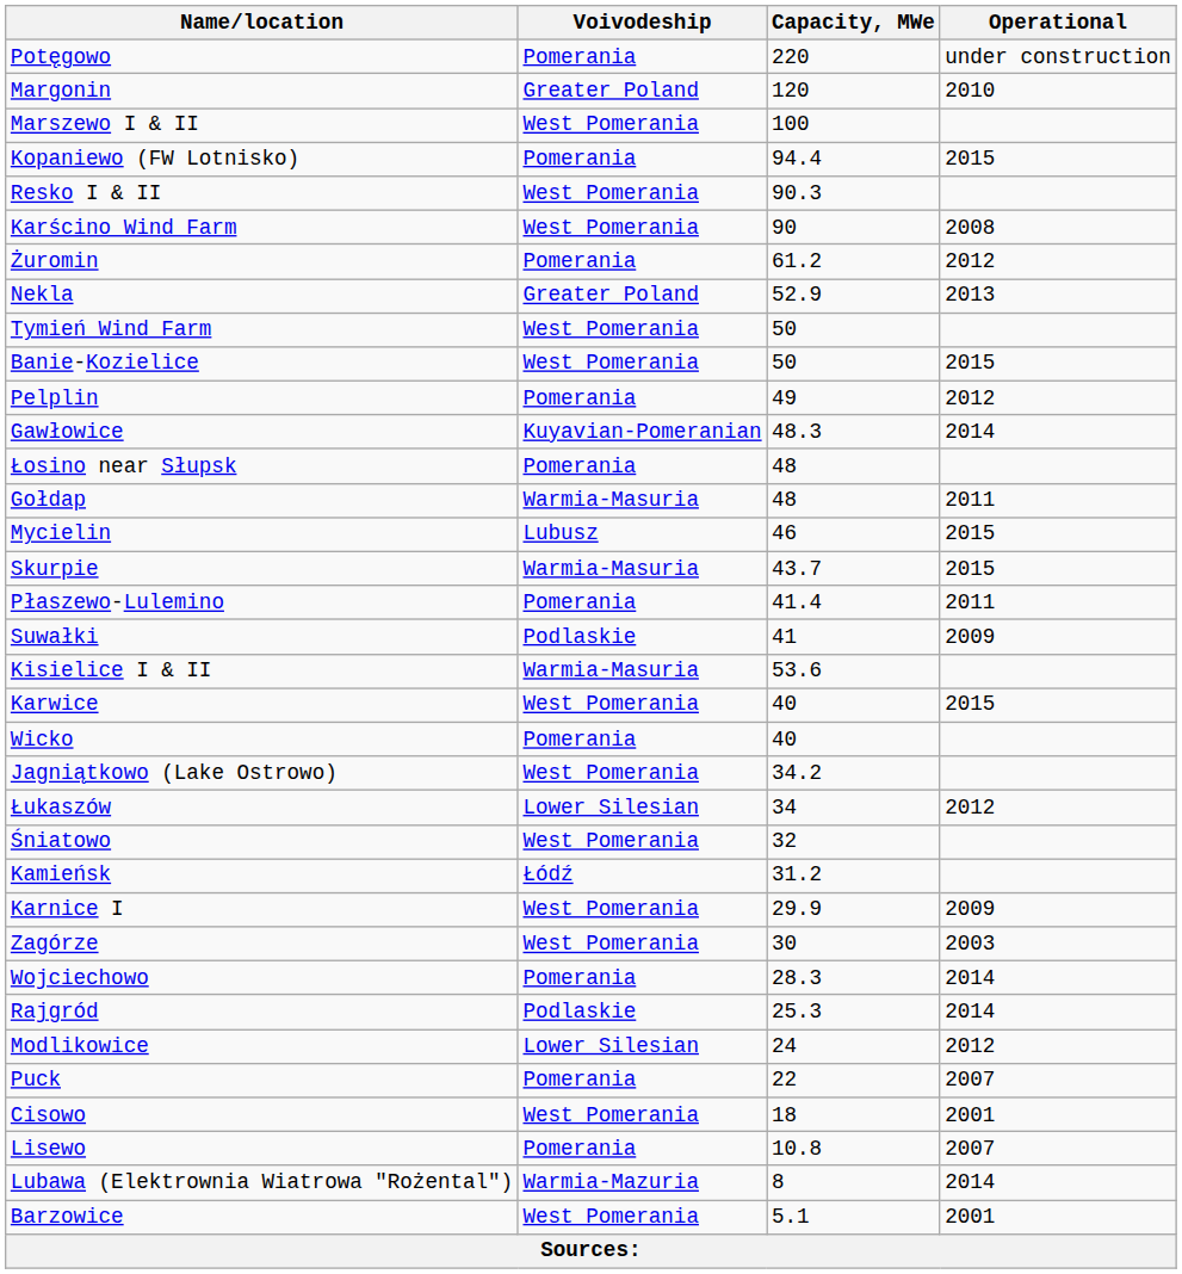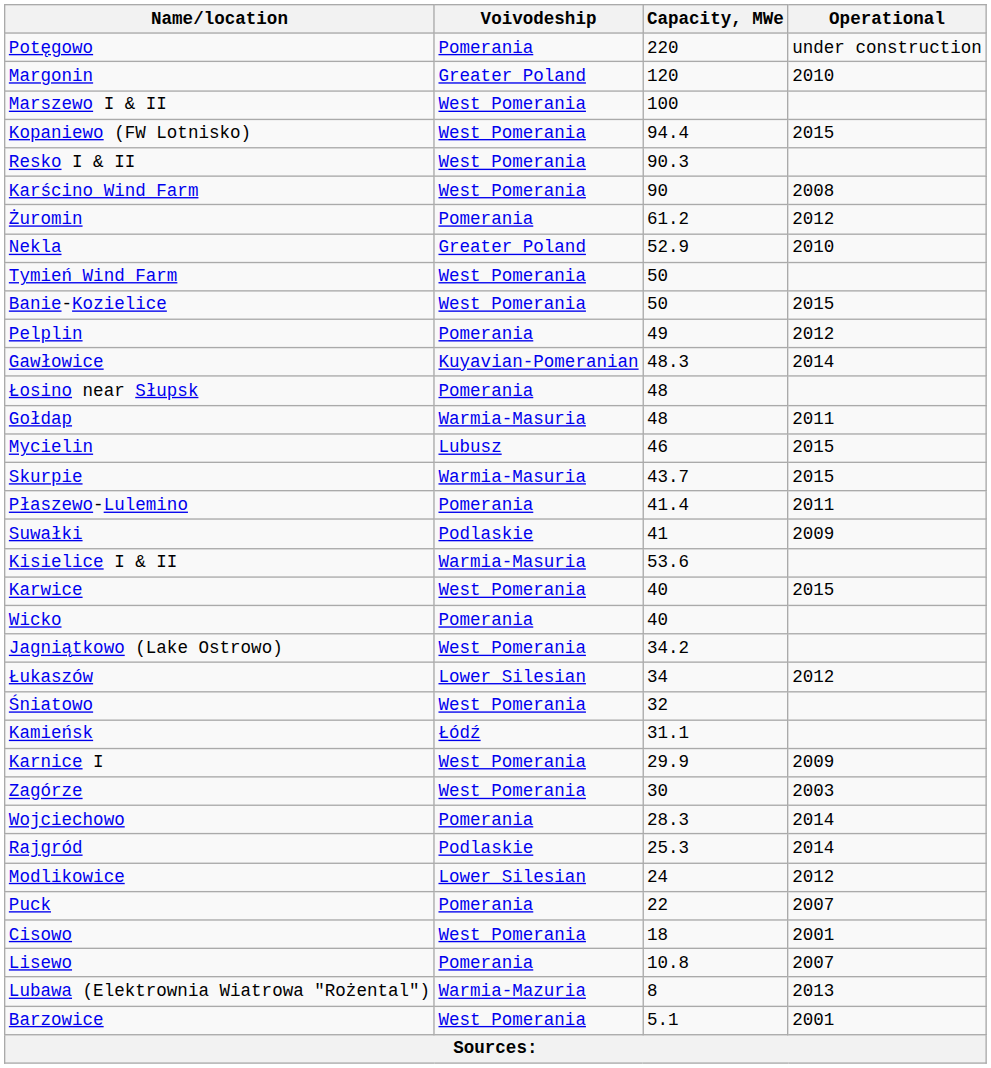Kopaniewo (FW Lotnisko) | Voivodeship: Pomerania -> West Pomerania
Nekla | Operational: 2013 -> 2010
Kamieńsk | Capacity, MWe: 31.2 -> 31.1
Lubawa (Elektrownia Wiatrowa "Rożental") | Operational: 2014 -> 2013
